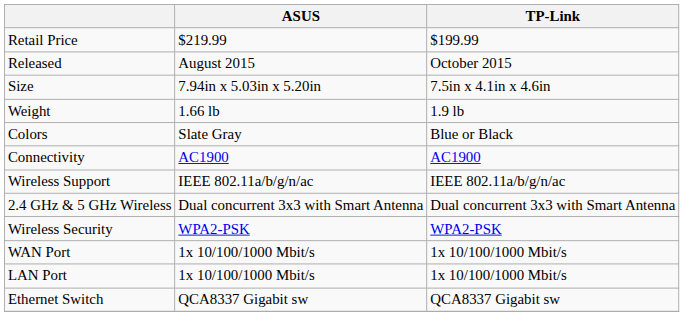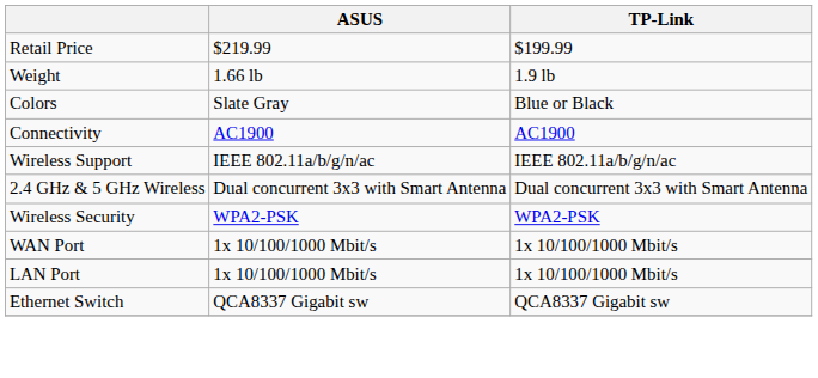- row: Released | August 2015 | October 2015
- row: Size | 7.94in x 5.03in x 5.20in | 7.5in x 4.1in x 4.6in
